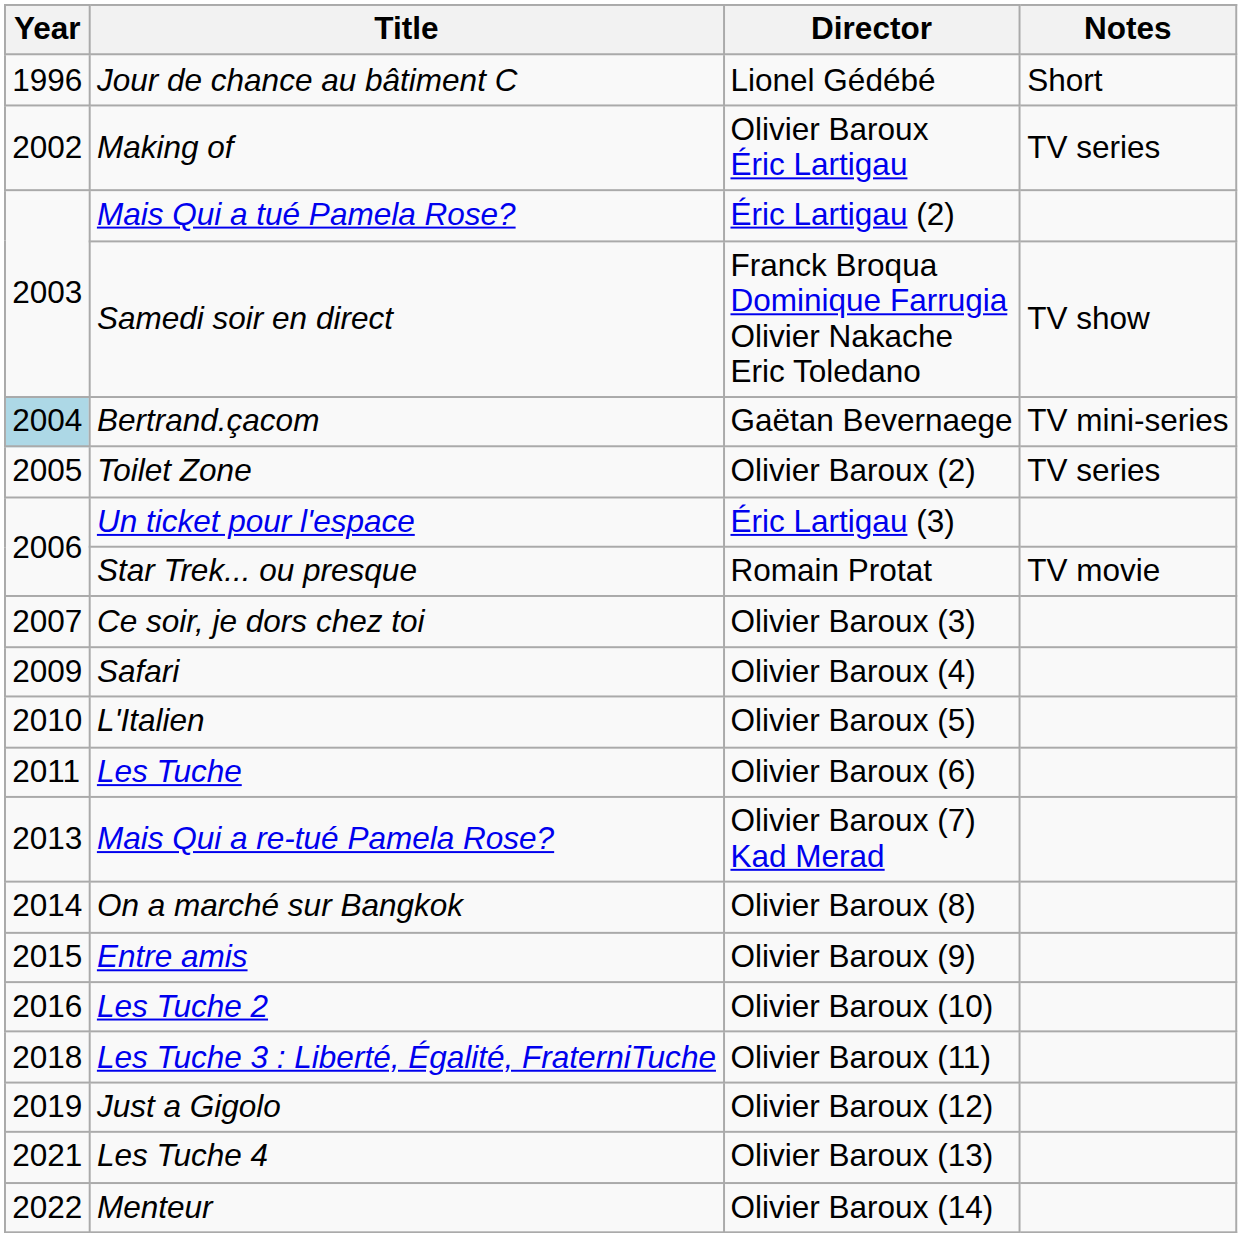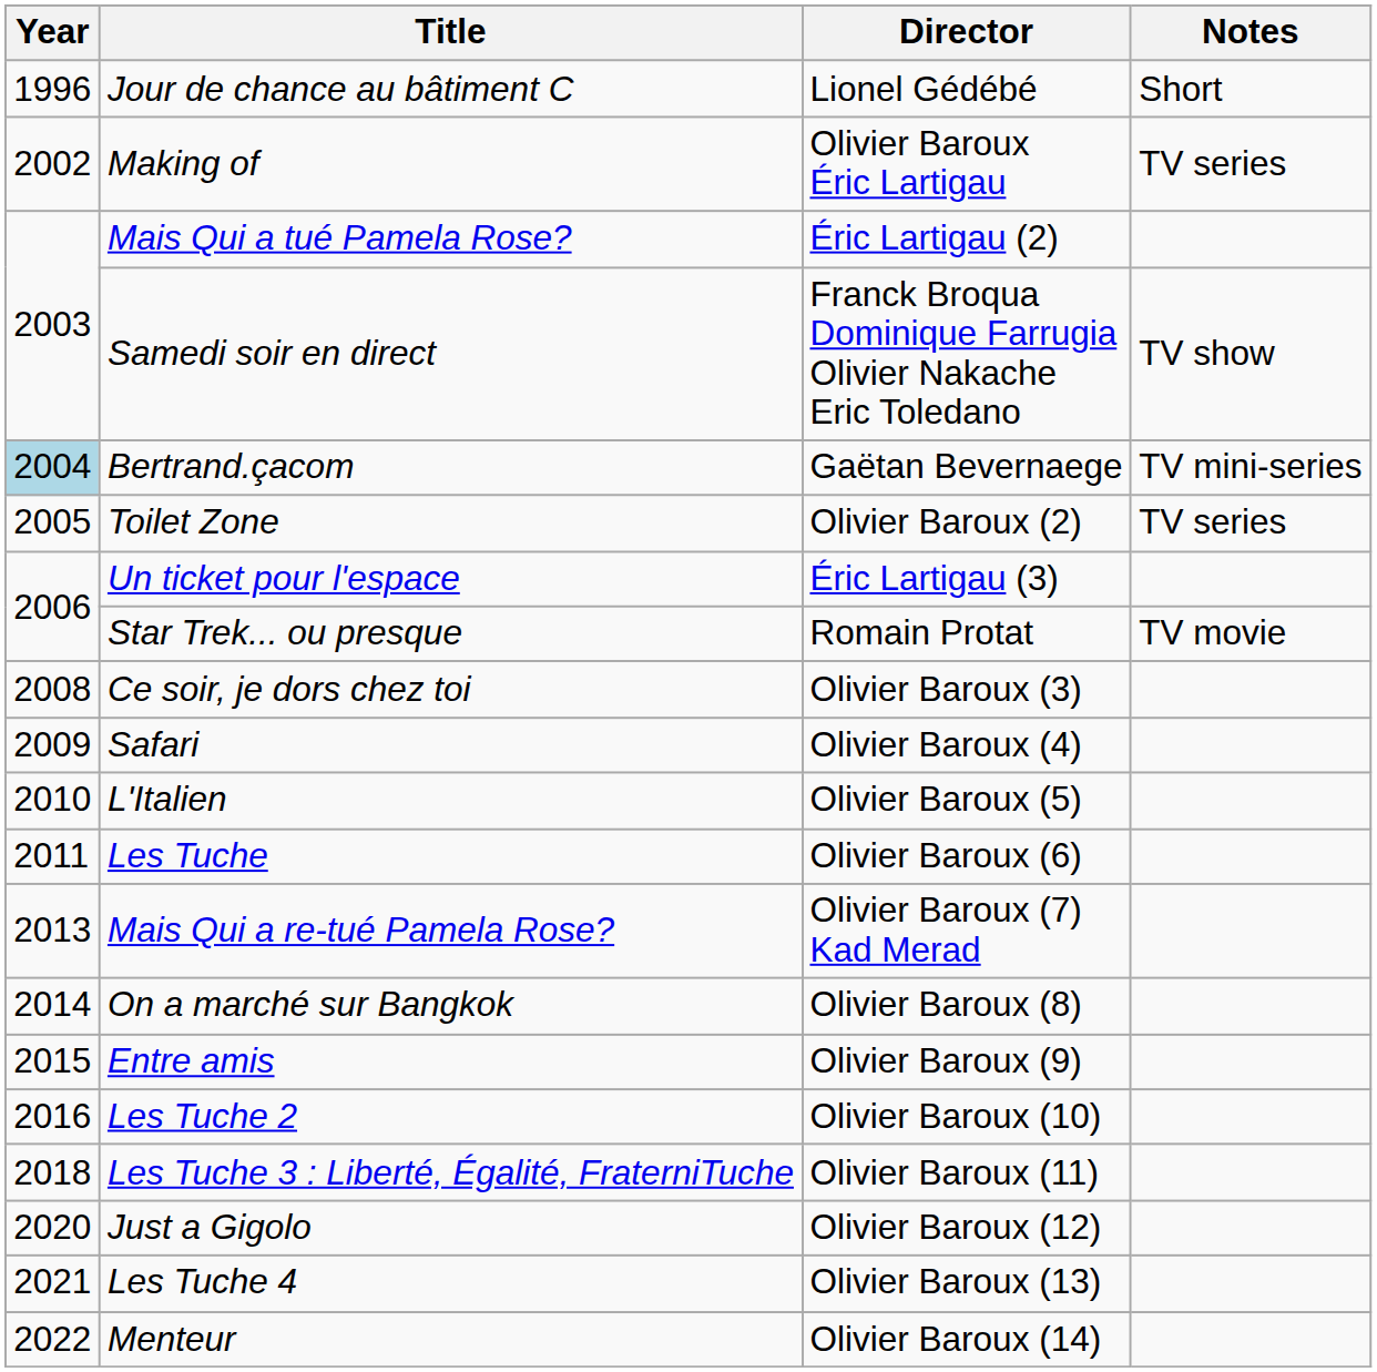Ce soir, je dors chez toi | Year: 2007 -> 2008
Just a Gigolo | Year: 2019 -> 2020
